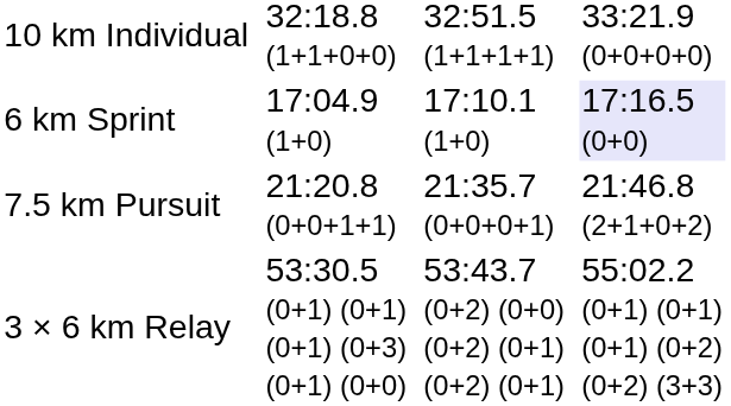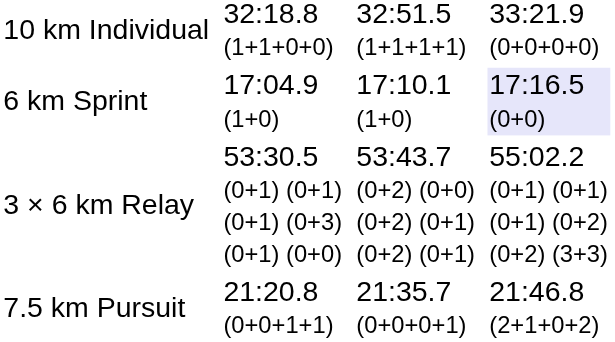rows swapped: 7.5 km Pursuit <-> 3 × 6 km Relay
